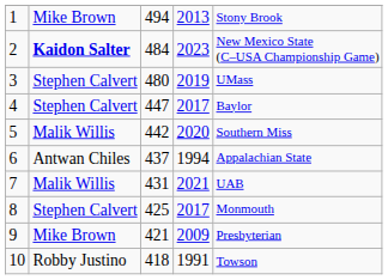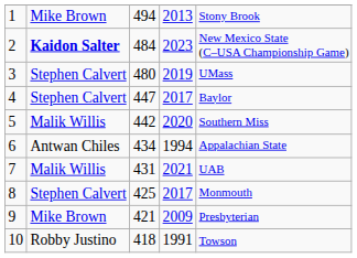6 | column 3: 437 -> 434
